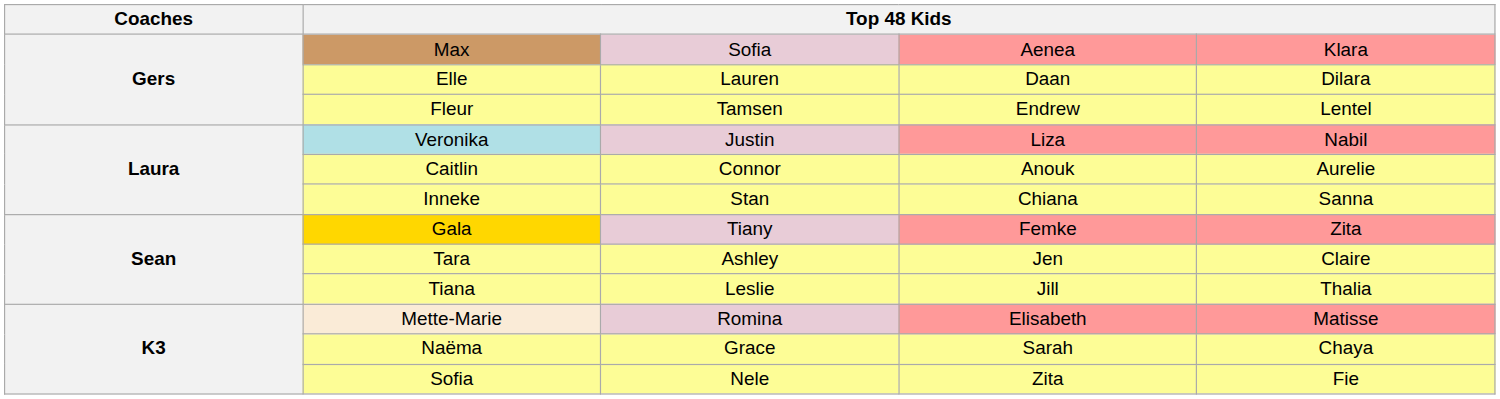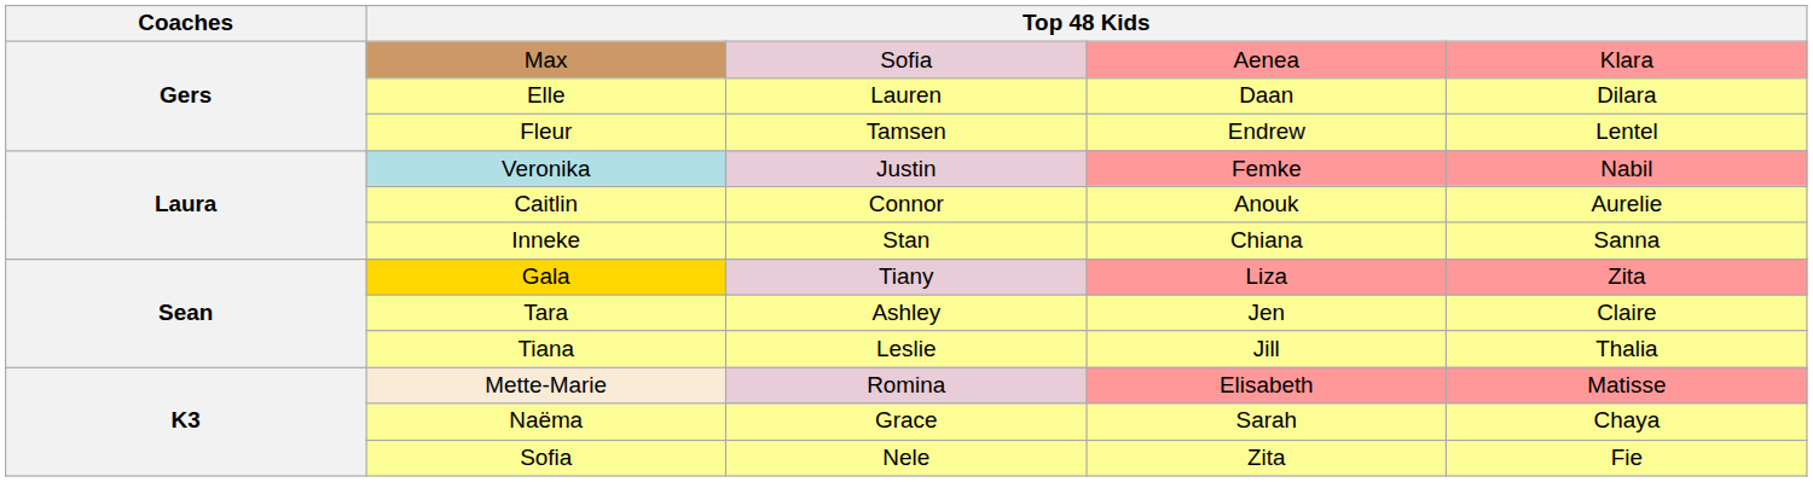Veronika | column 4: Liza -> Femke
Gala | column 4: Femke -> Liza
